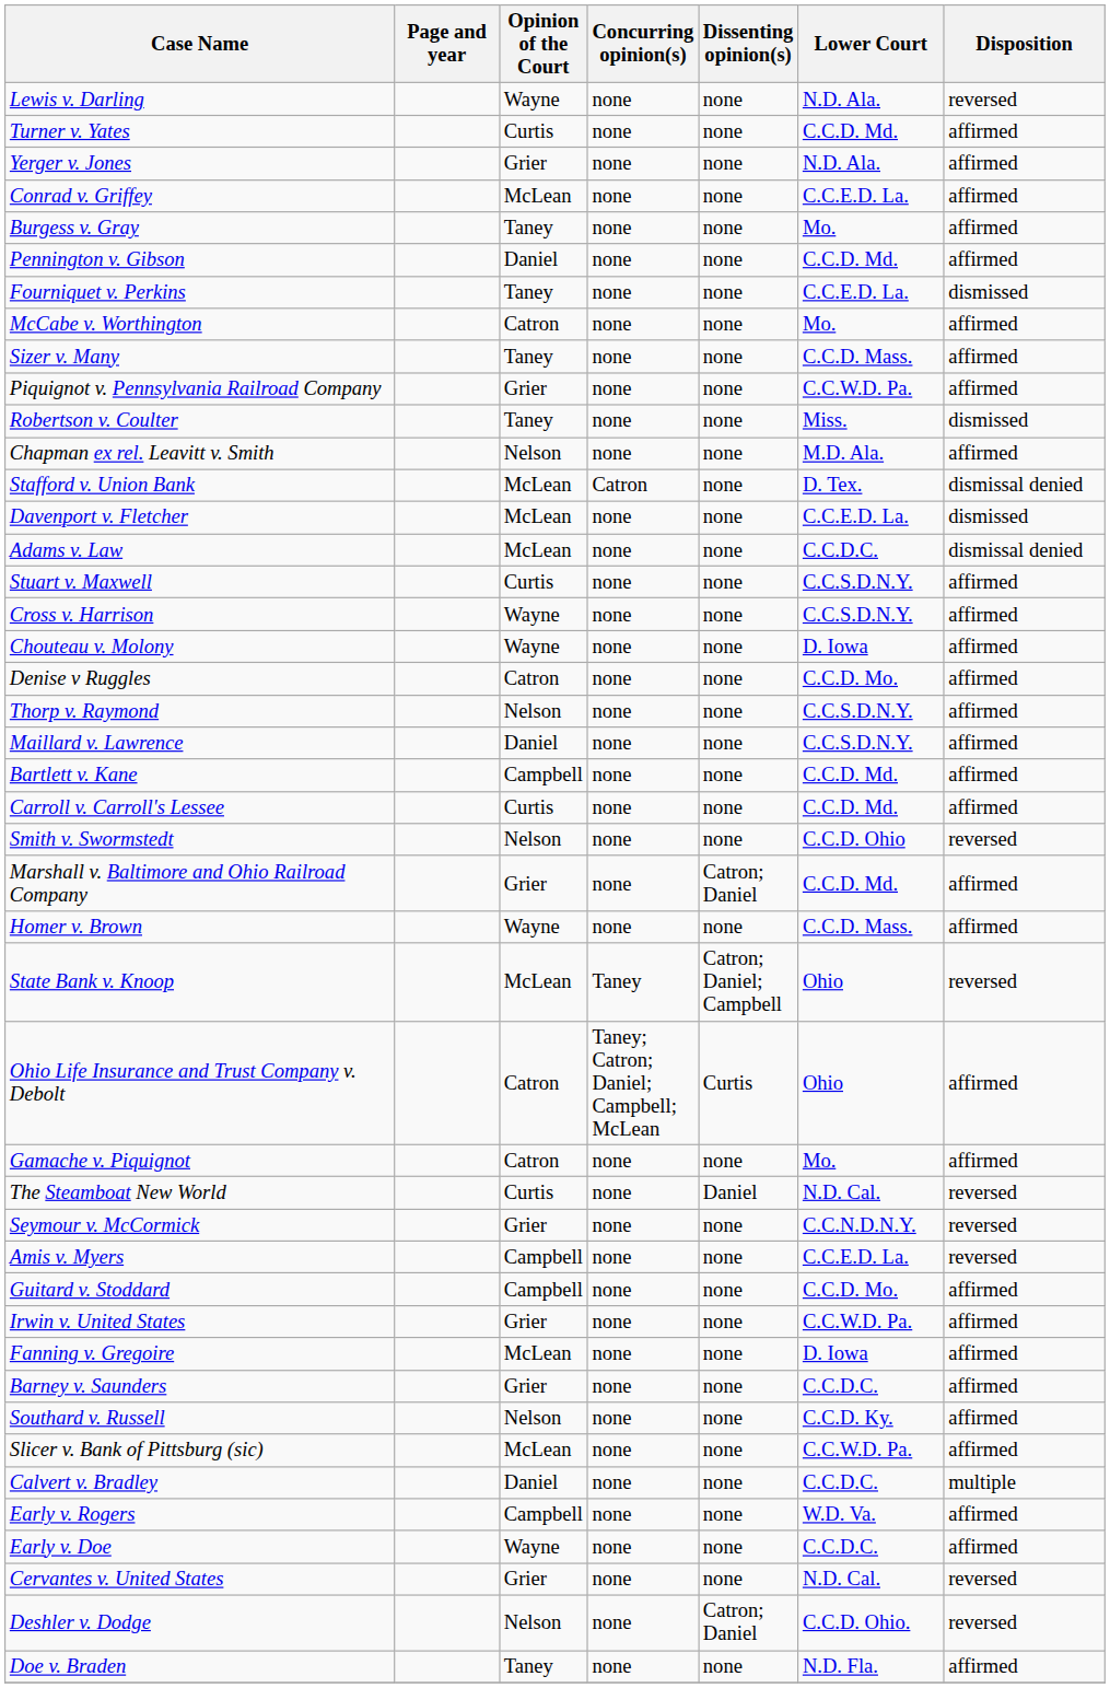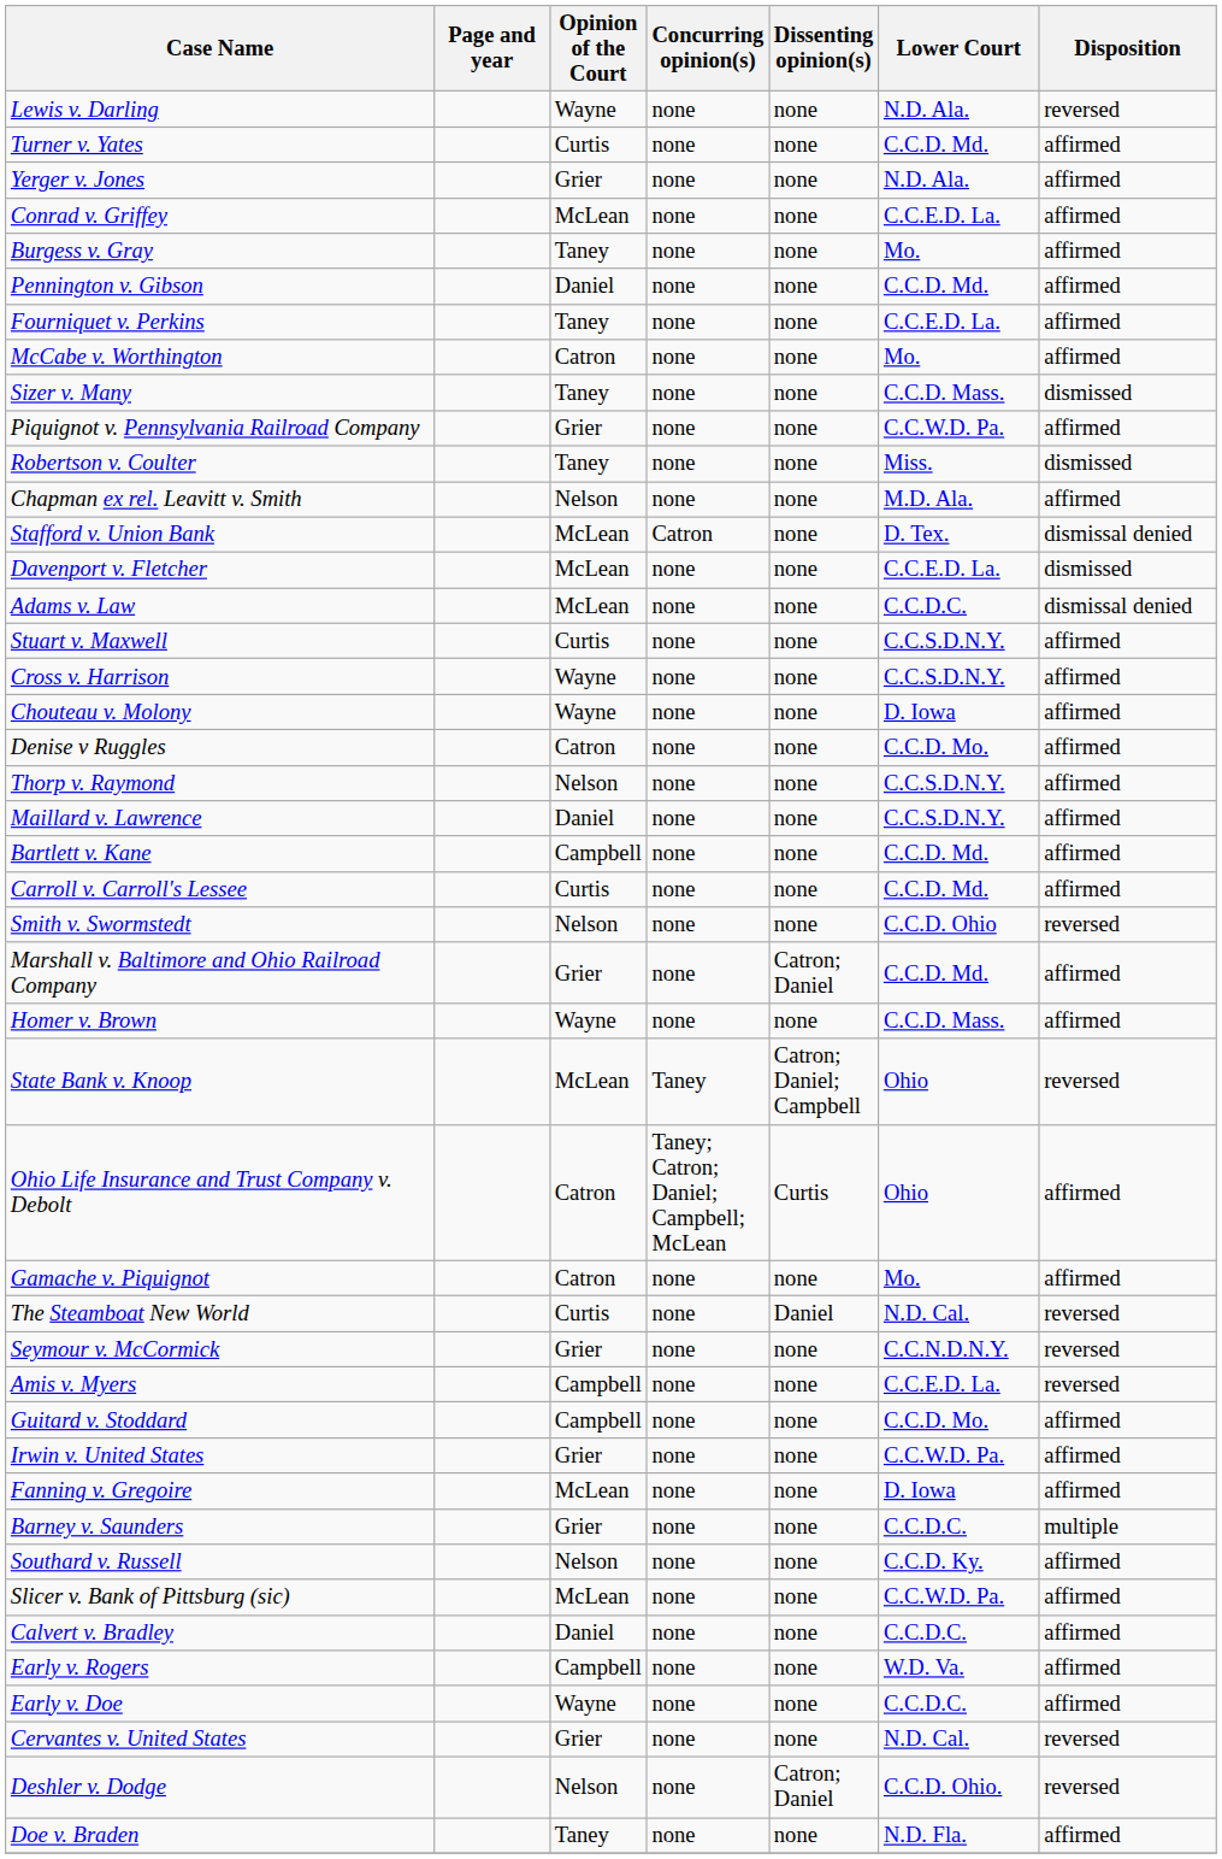Fourniquet v. Perkins | Disposition: dismissed -> affirmed
Sizer v. Many | Disposition: affirmed -> dismissed
Barney v. Saunders | Disposition: affirmed -> multiple
Calvert v. Bradley | Disposition: multiple -> affirmed
